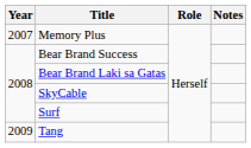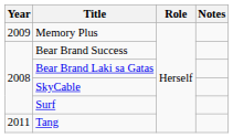Memory Plus | Year: 2007 -> 2009
Tang | Year: 2009 -> 2011
